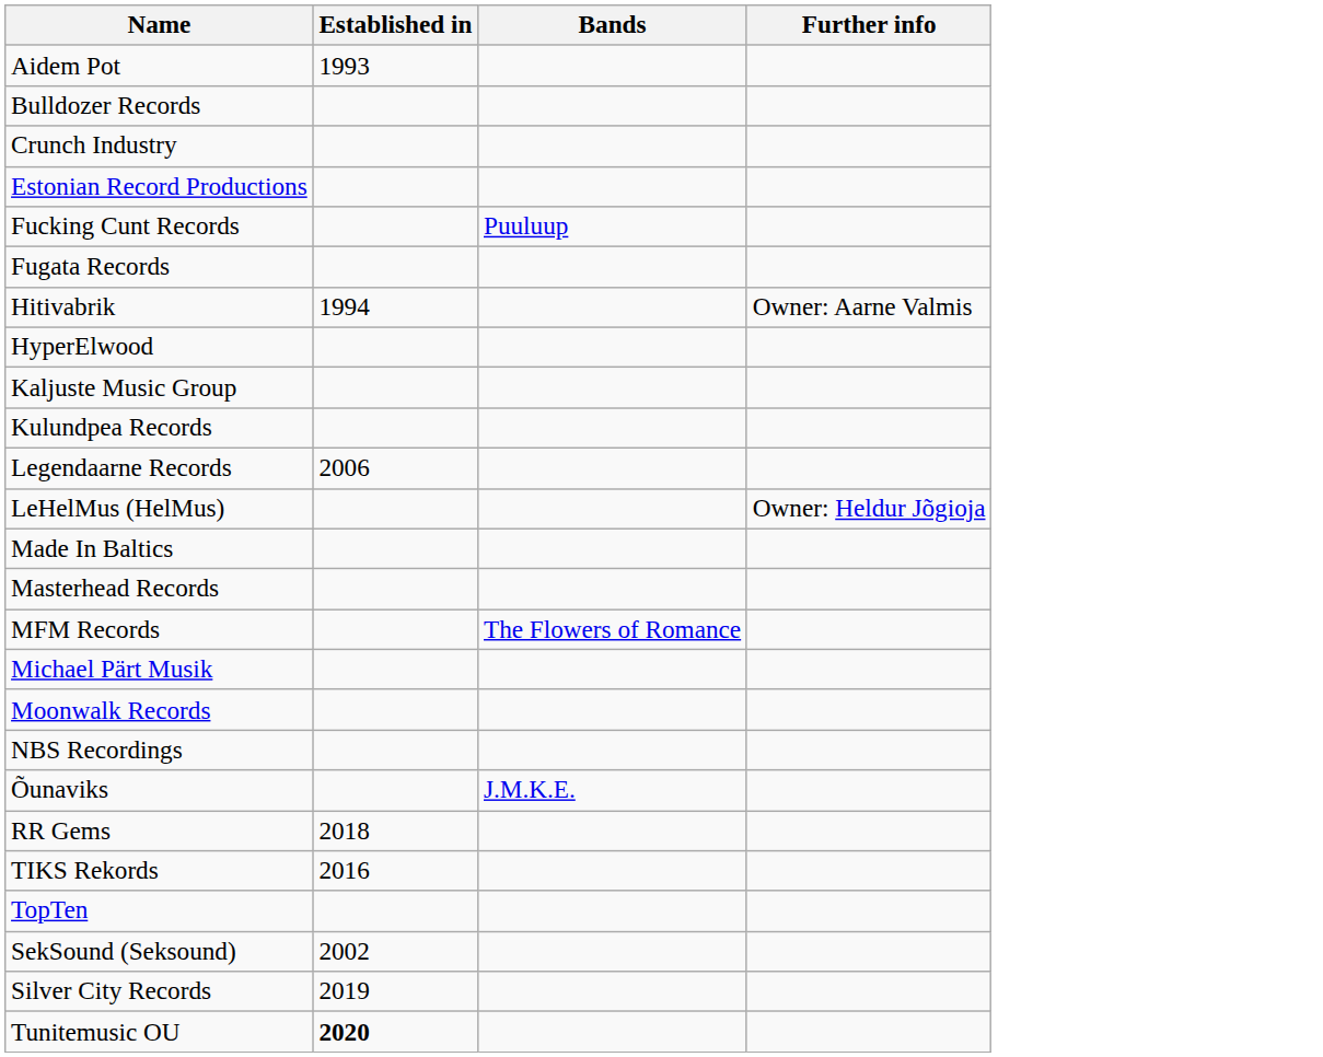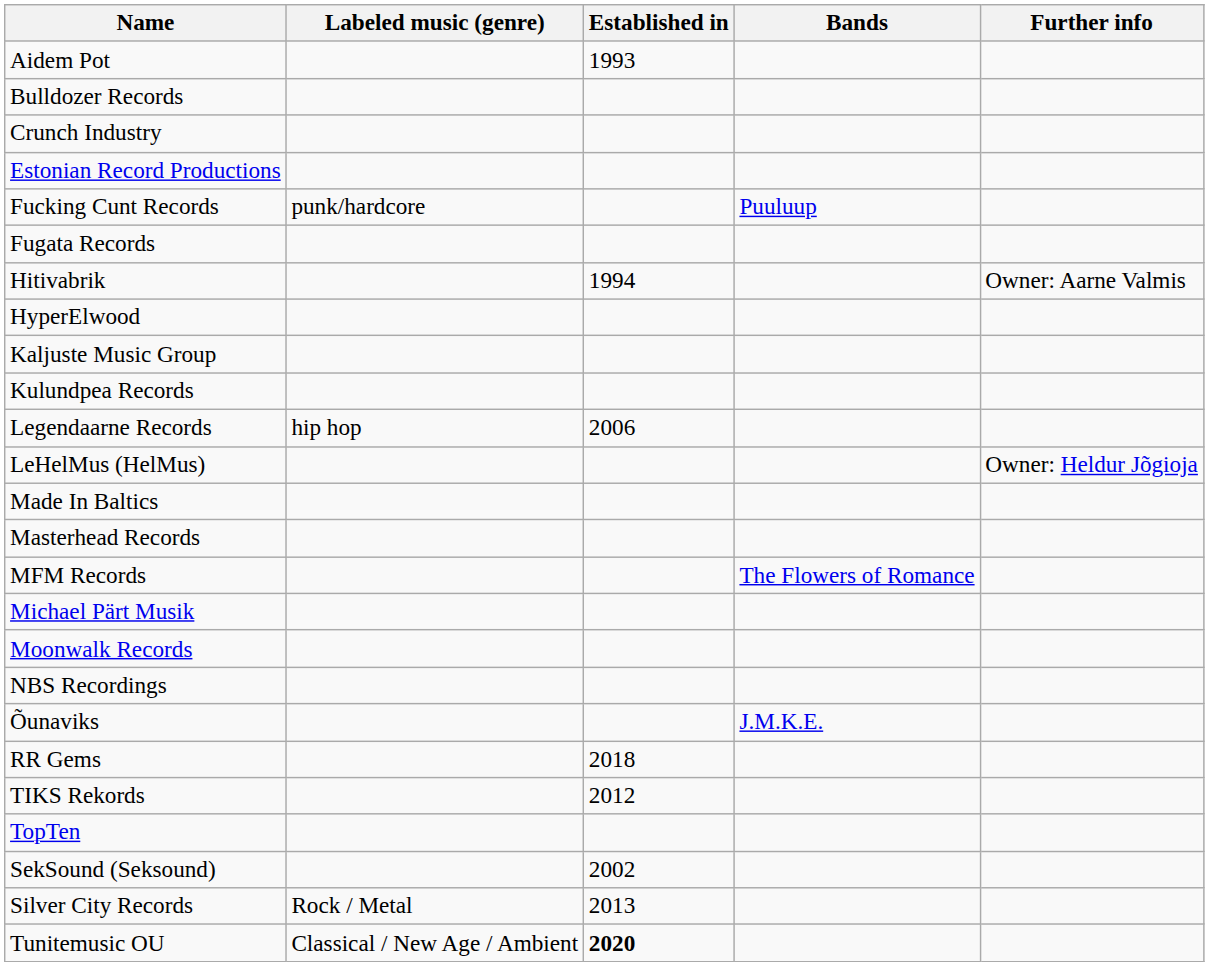+ column: Labeled music (genre) | punk/hardcore | hip hop | Rock / Metal | Classical / New Age / Ambient
TIKS Rekords | Established in: 2016 -> 2012
Silver City Records | Established in: 2019 -> 2013
